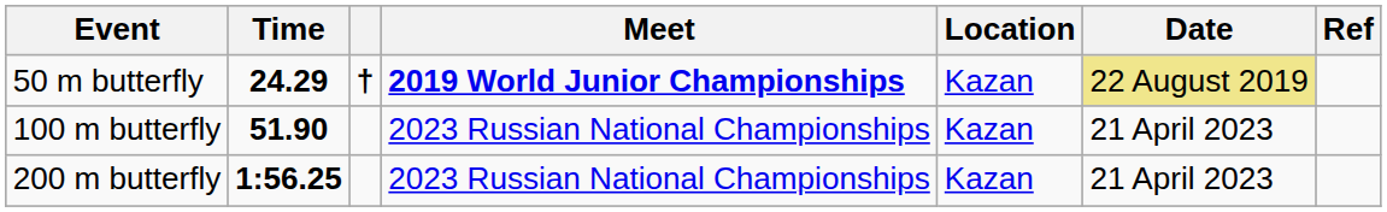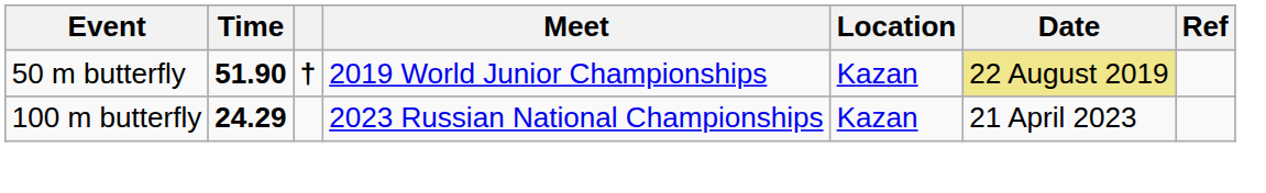50 m butterfly | Time: 24.29 -> 51.90
50 m butterfly | Meet: bold -> normal
100 m butterfly | Time: 51.90 -> 24.29
- row: 200 m butterfly | 1:56.25 | 2023 Russian National Championships | Kazan | 21 April 2023
